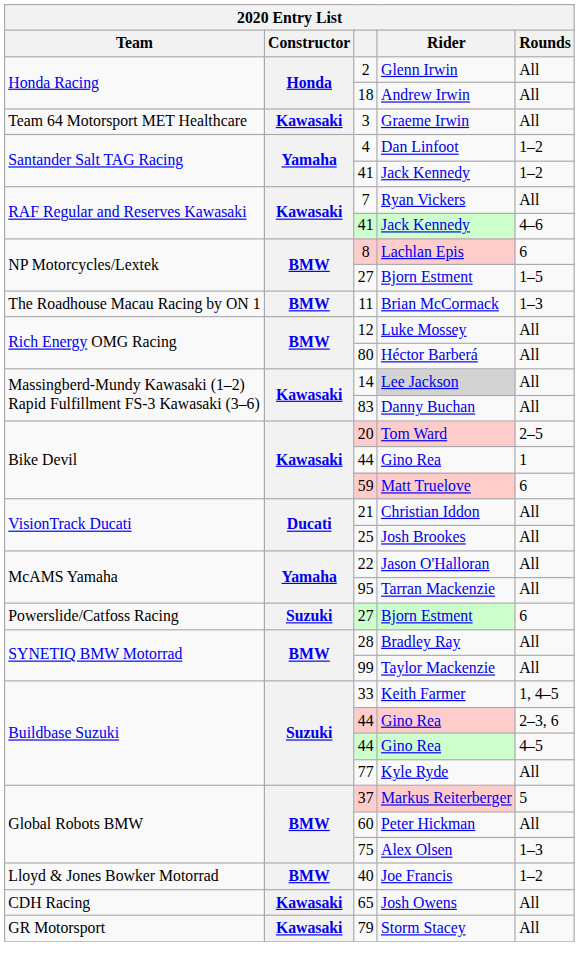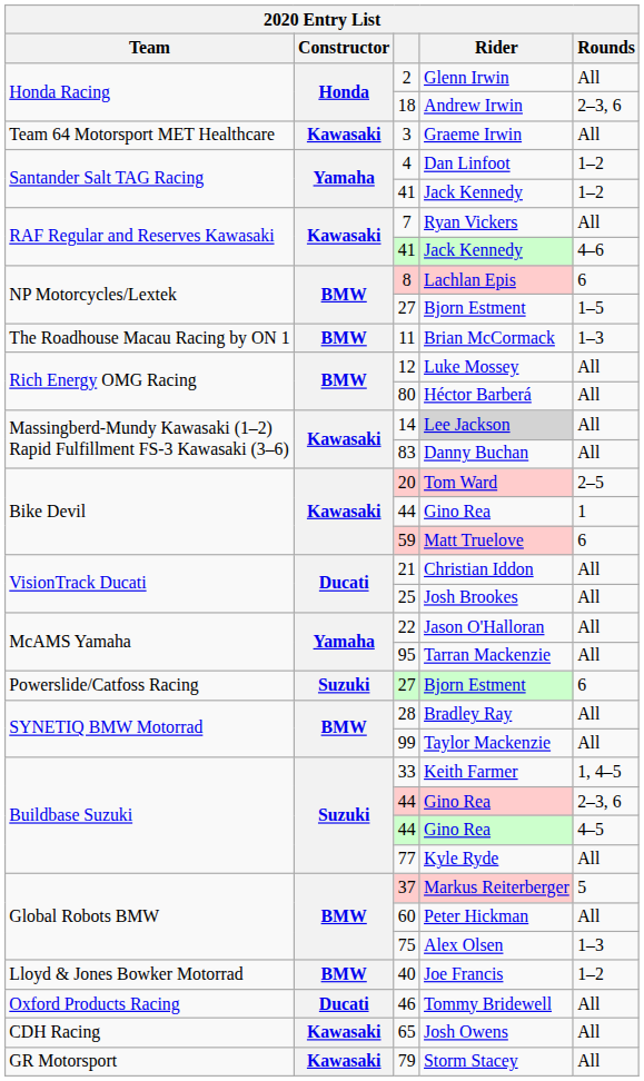18 | Rounds: All -> 2–3, 6
+ row: Oxford Products Racing | Ducati | 46 | Tommy Bridewell | All
